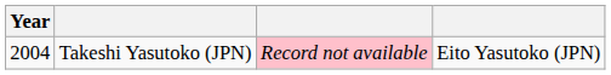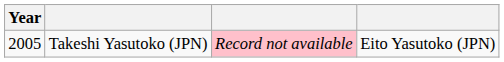Takeshi Yasutoko (JPN) | Year: 2004 -> 2005
